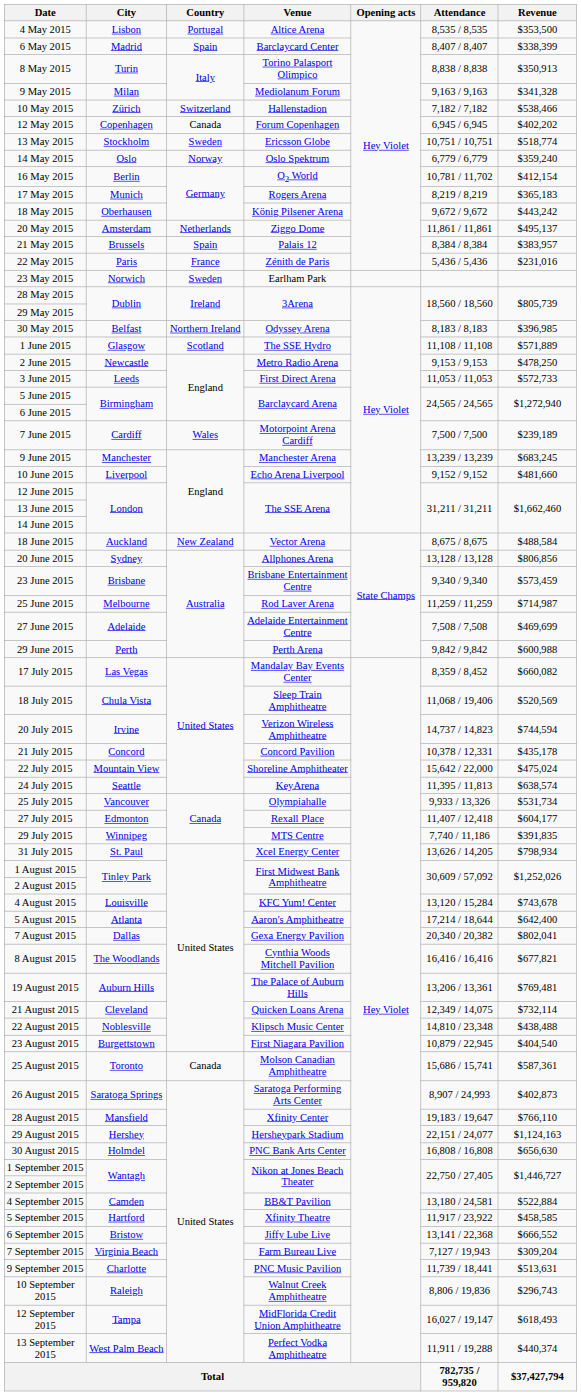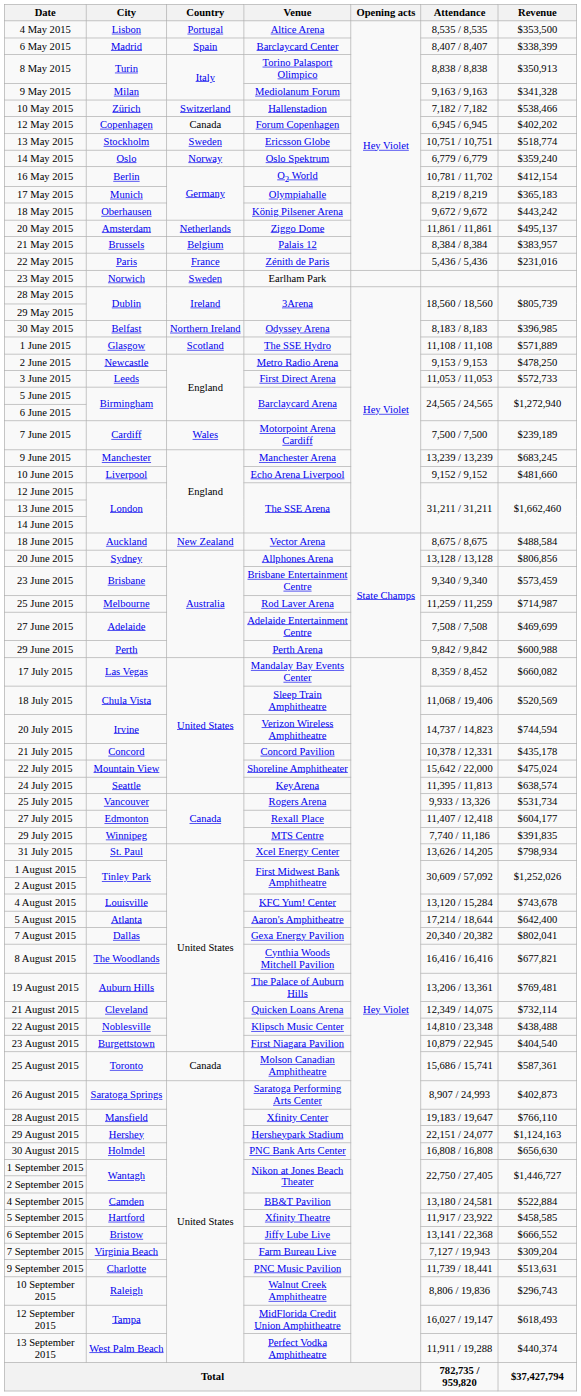17 May 2015 | Venue: Rogers Arena -> Olympiahalle
21 May 2015 | Country: Spain -> Belgium
25 July 2015 | Venue: Olympiahalle -> Rogers Arena
